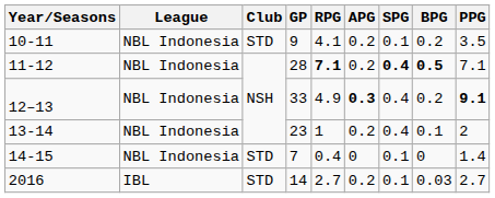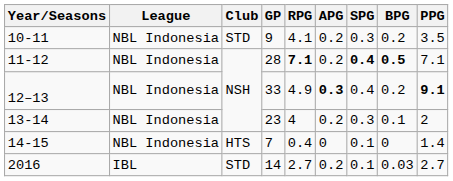10-11 | SPG: 0.1 -> 0.3
13-14 | RPG: 1 -> 4
13-14 | SPG: 0.4 -> 0.3
14-15 | Club: STD -> HTS
